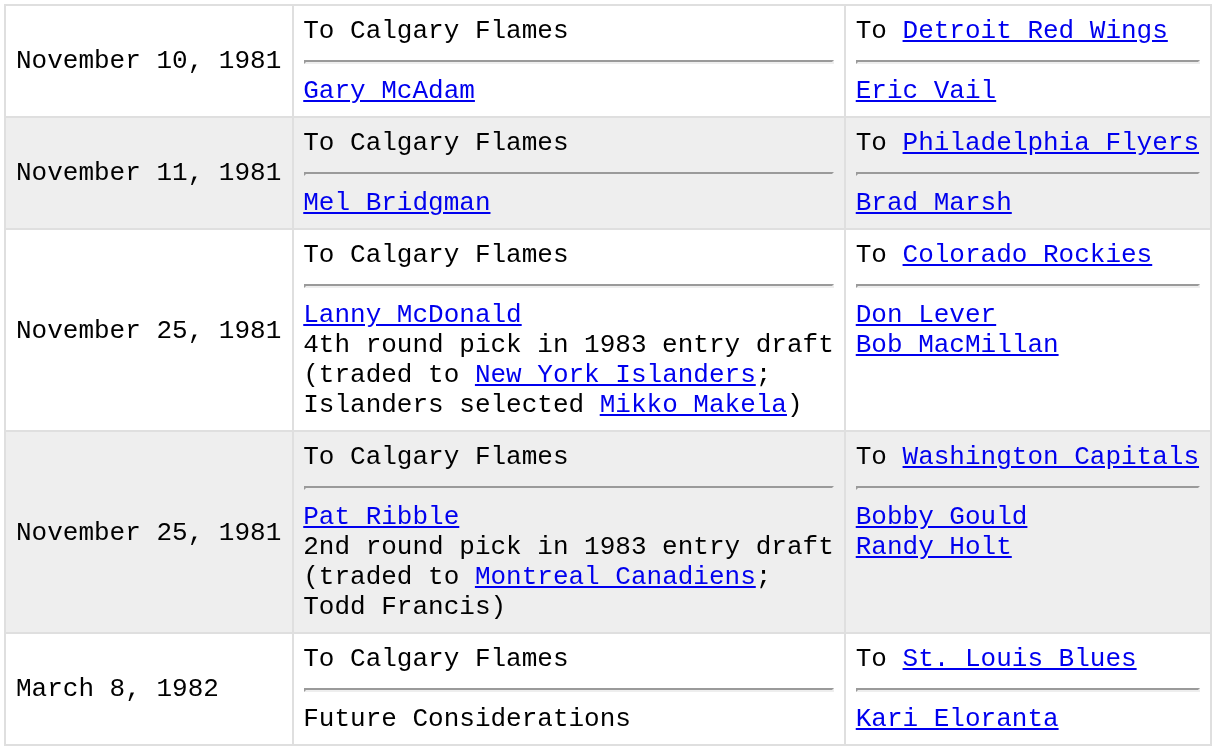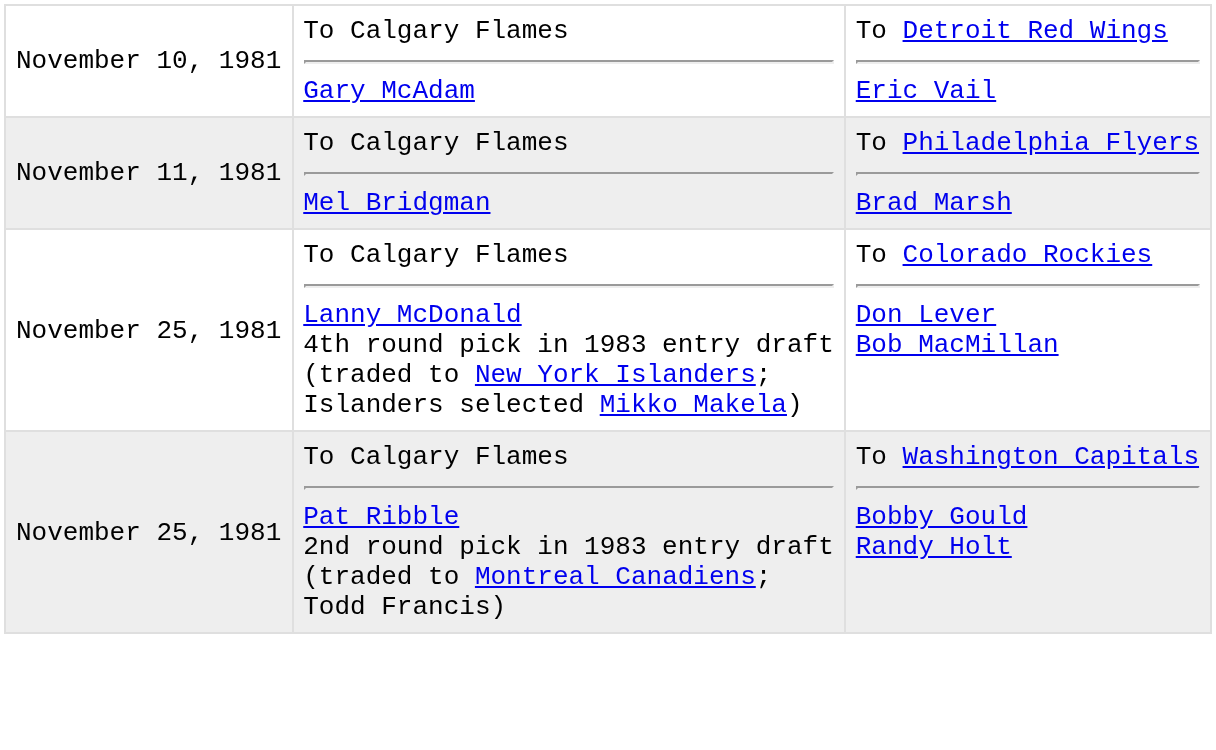- row: March 8, 1982 | To Calgary Flames Future Considerations | To St. Louis Blues Kari Eloranta
